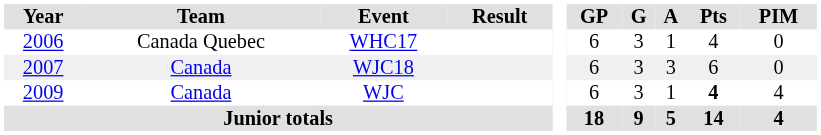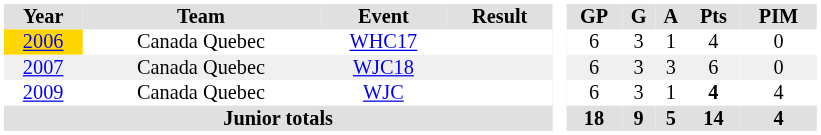WHC17 | Year: no background -> gold background
WJC18 | Team: Canada -> Canada Quebec
WJC | Team: Canada -> Canada Quebec
